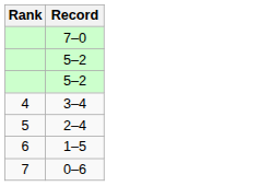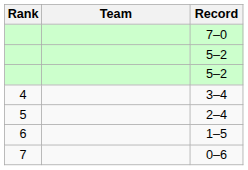+ column: Team
